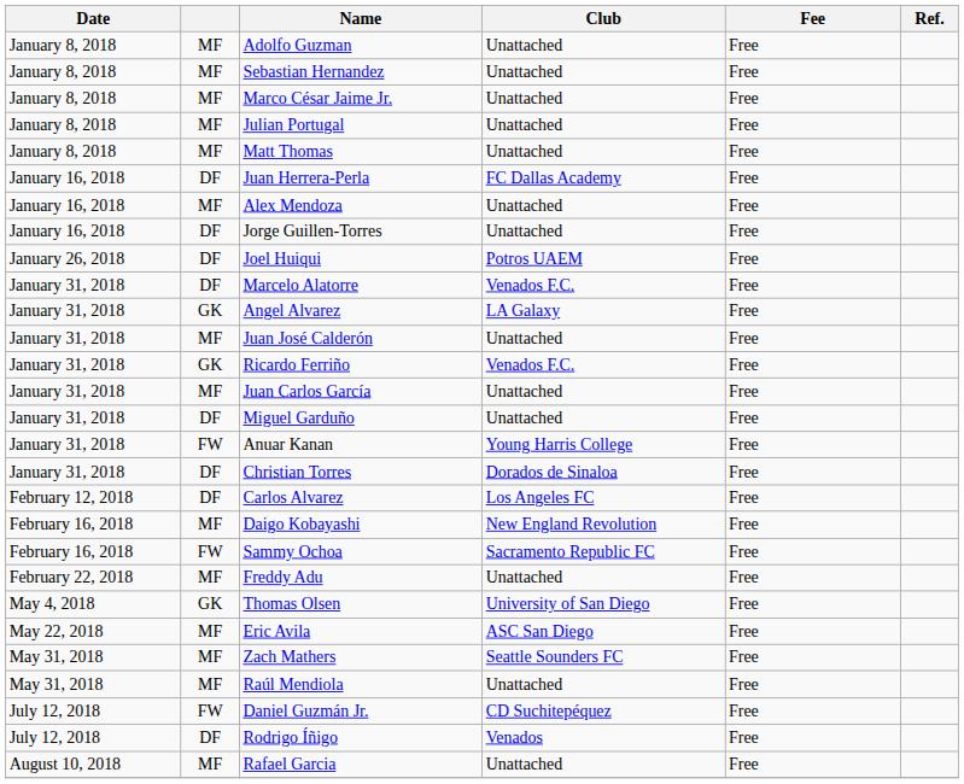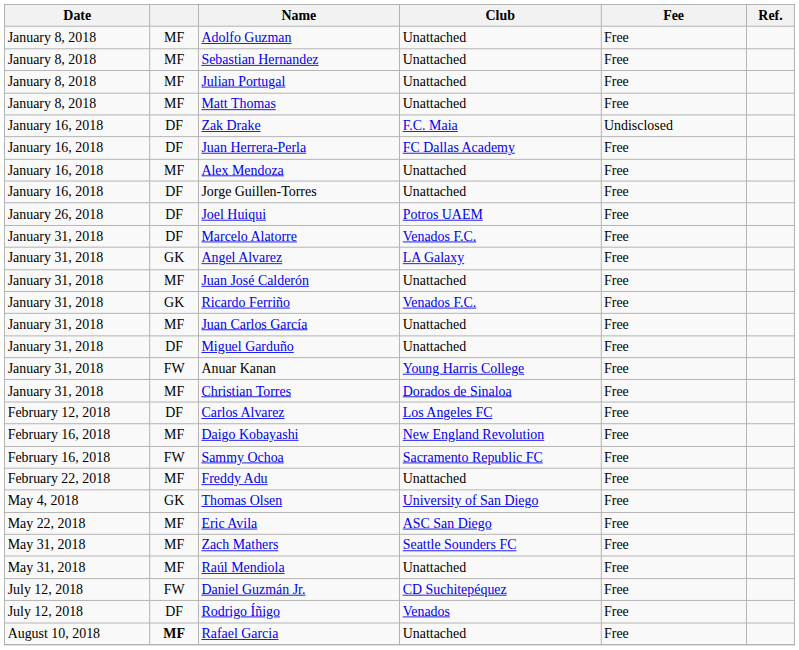- row: January 8, 2018 | MF | Marco César Jaime Jr. | Unattached | Free
+ row: January 16, 2018 | DF | Zak Drake | F.C. Maia | Undisclosed
Christian Torres | column 2: DF -> MF
Rafael Garcia | column 2: normal -> bold
